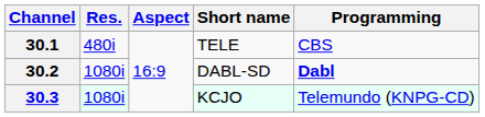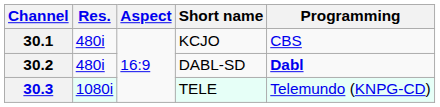30.1 | Short name: TELE -> KCJO
30.2 | Res.: 1080i -> 480i
30.3 | Short name: KCJO -> TELE
